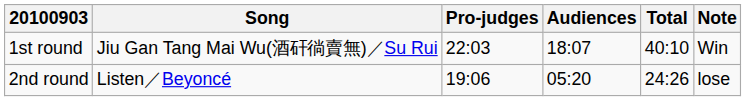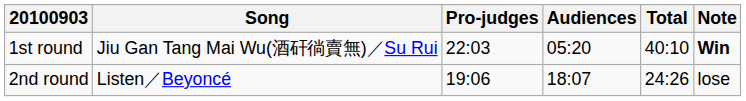1st round | Audiences: 18:07 -> 05:20
1st round | Note: normal -> bold
2nd round | Audiences: 05:20 -> 18:07
